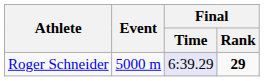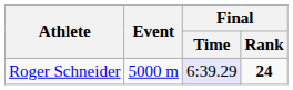Roger Schneider | Final / Rank: 29 -> 24
